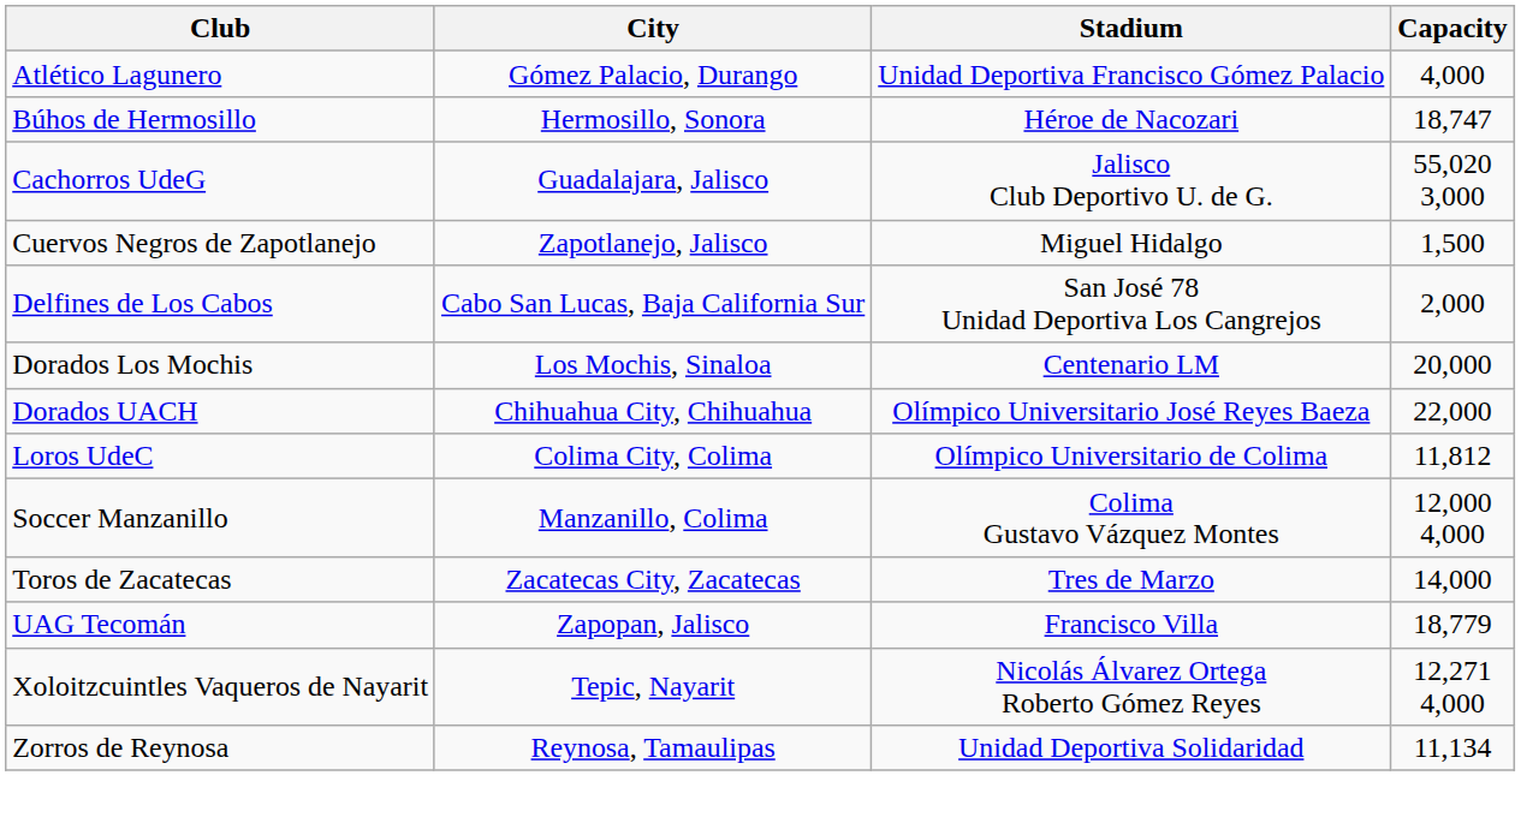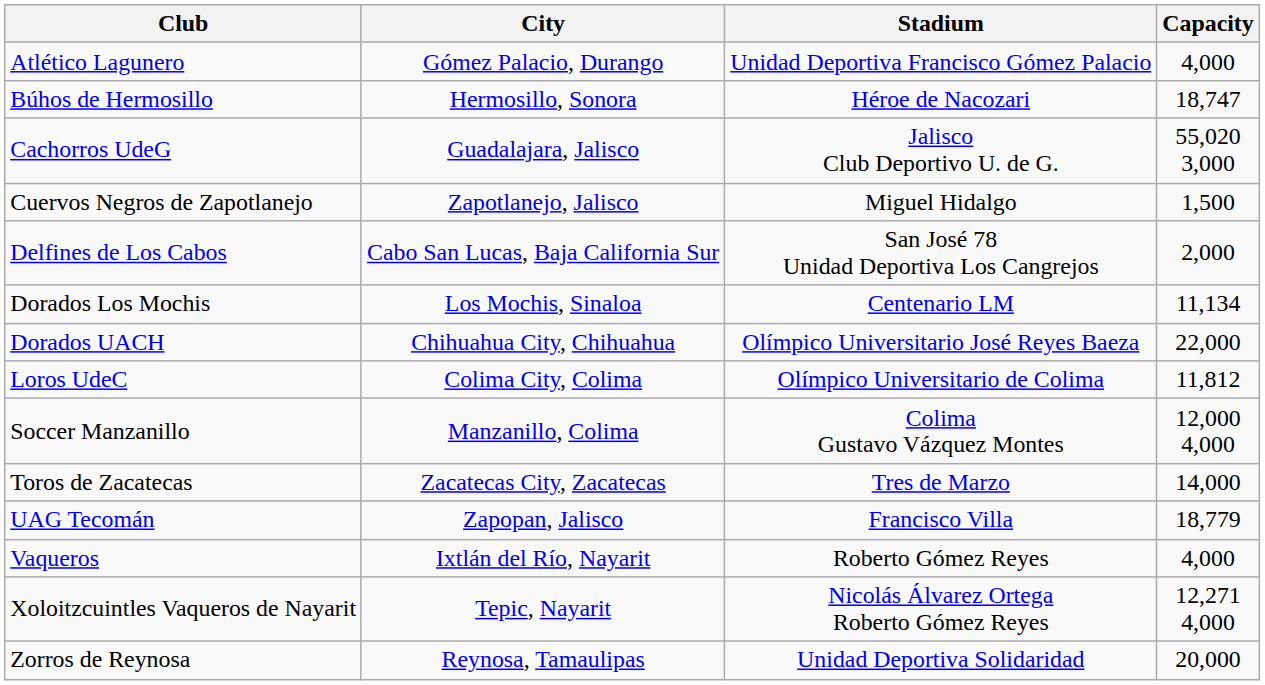Dorados Los Mochis | Capacity: 20,000 -> 11,134
+ row: Vaqueros | Ixtlán del Río, Nayarit | Roberto Gómez Reyes | 4,000
Zorros de Reynosa | Capacity: 11,134 -> 20,000
